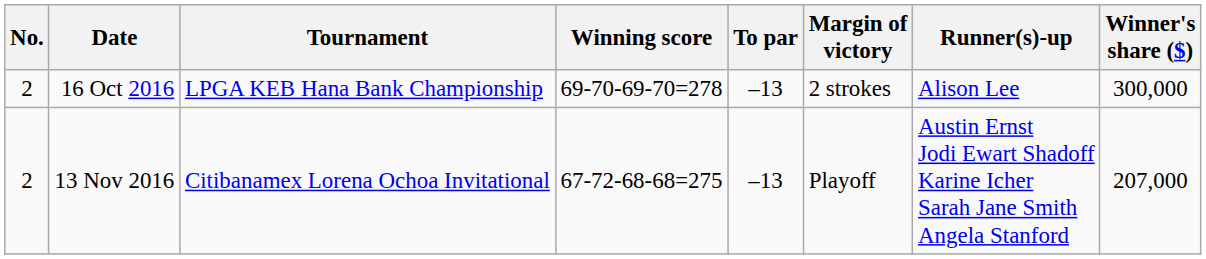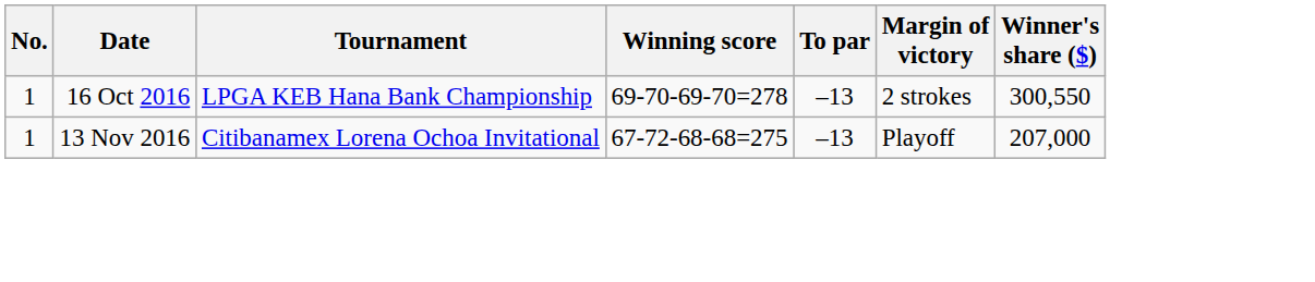- column: Runner(s)-up | Alison Lee | Austin Ernst Jodi Ewart Shadoff Karine Icher Sarah Jane Smith Angela Stanford
16 Oct 2016 | No.: 2 -> 1
16 Oct 2016 | Winner's share ($): 300,000 -> 300,550
13 Nov 2016 | No.: 2 -> 1
